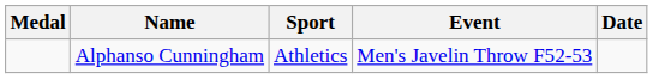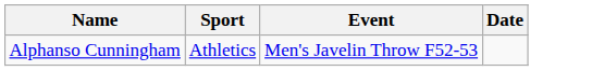- column: Medal
